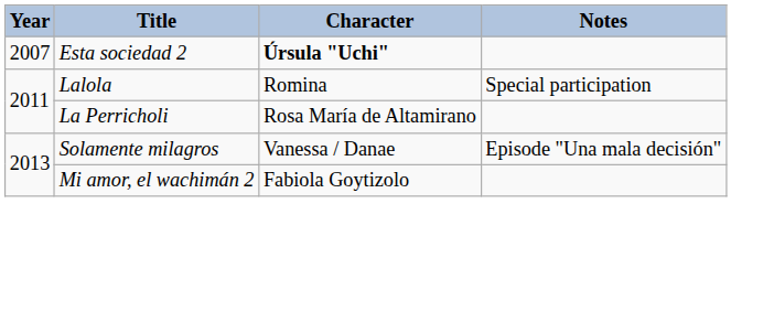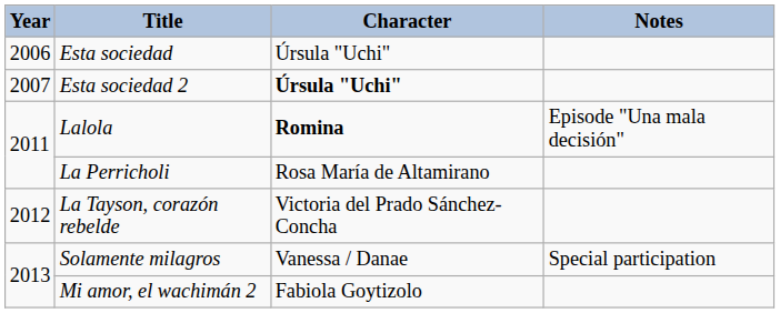+ row: 2006 | Esta sociedad | Úrsula "Uchi"
Lalola | Character: normal -> bold
Lalola | Notes: Special participation -> Episode "Una mala decisión"
+ row: 2012 | La Tayson, corazón rebelde | Victoria del Prado Sánchez-Concha
Solamente milagros | Notes: Episode "Una mala decisión" -> Special participation
